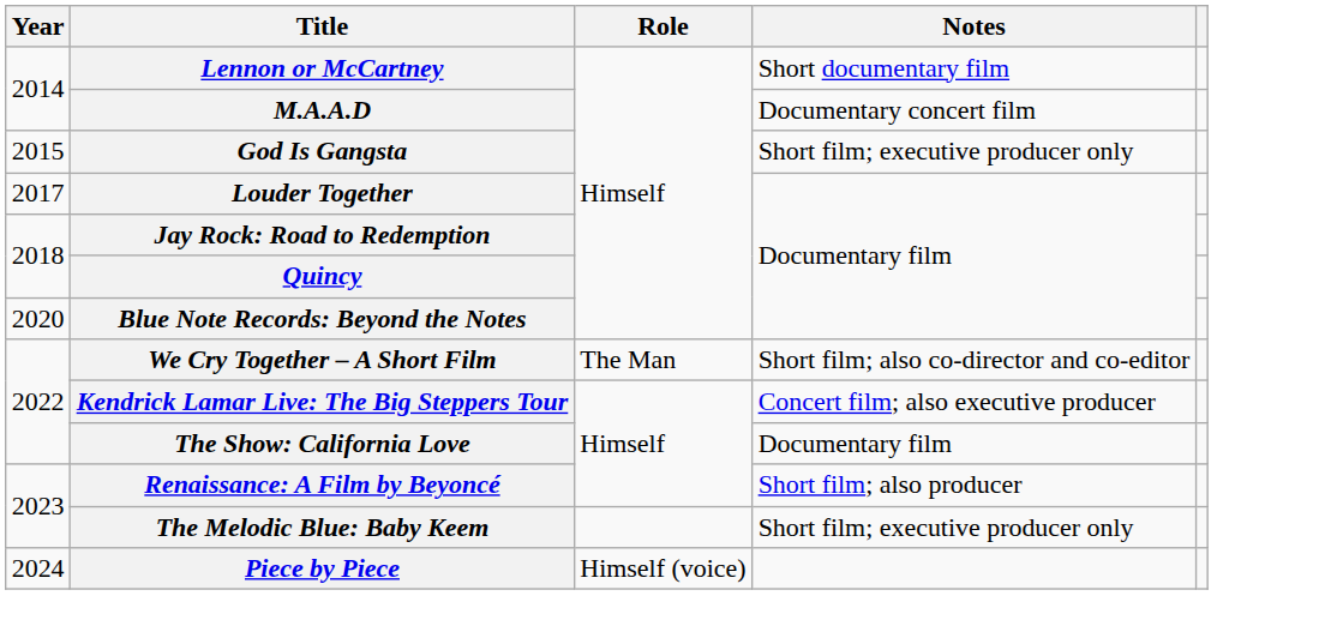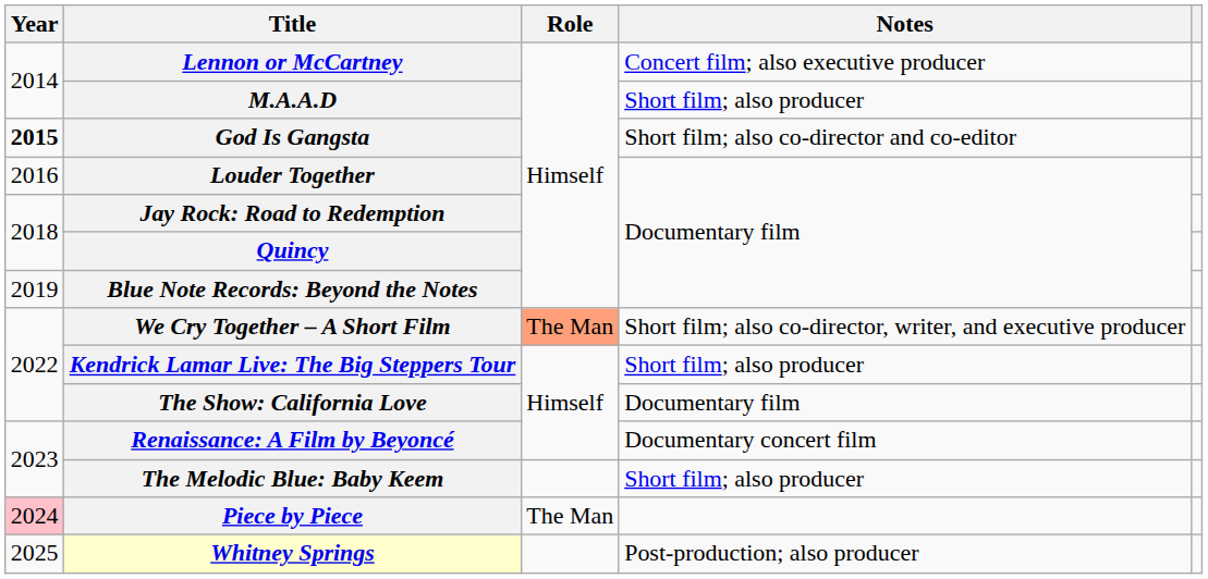Lennon or McCartney | Notes: Short documentary film -> Concert film; also executive producer
M.A.A.D | Notes: Documentary concert film -> Short film; also producer
God Is Gangsta | Year: normal -> bold
God Is Gangsta | Notes: Short film; executive producer only -> Short film; also co-director and co-editor
Louder Together | Year: 2017 -> 2016
Blue Note Records: Beyond the Notes | Year: 2020 -> 2019
We Cry Together – A Short Film | Role: no background -> lightsalmon background
We Cry Together – A Short Film | Notes: Short film; also co-director and co-editor -> Short film; also co-director, writer, and executive producer
Kendrick Lamar Live: The Big Steppers Tour | Notes: Concert film; also executive producer -> Short film; also producer
Renaissance: A Film by Beyoncé | Notes: Short film; also producer -> Documentary concert film
The Melodic Blue: Baby Keem | Notes: Short film; executive producer only -> Short film; also producer
Piece by Piece | Year: no background -> pink background
Piece by Piece | Role: Himself (voice) -> The Man
+ row: 2025 | Whitney Springs | Post-production; also producer
